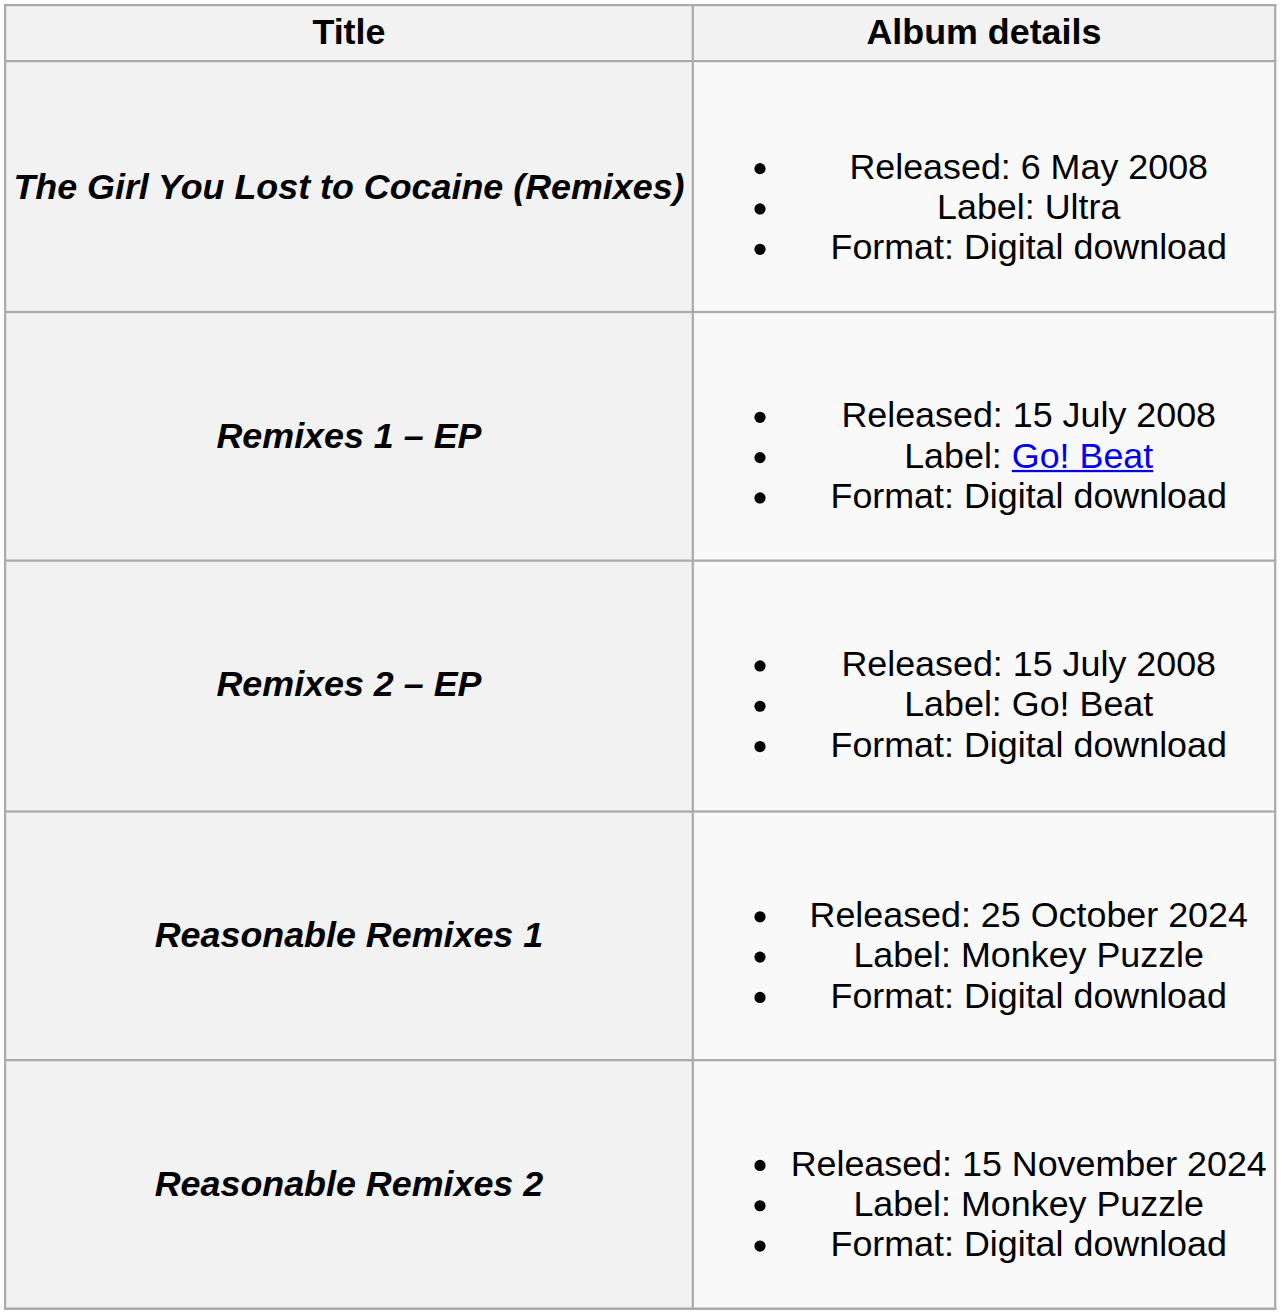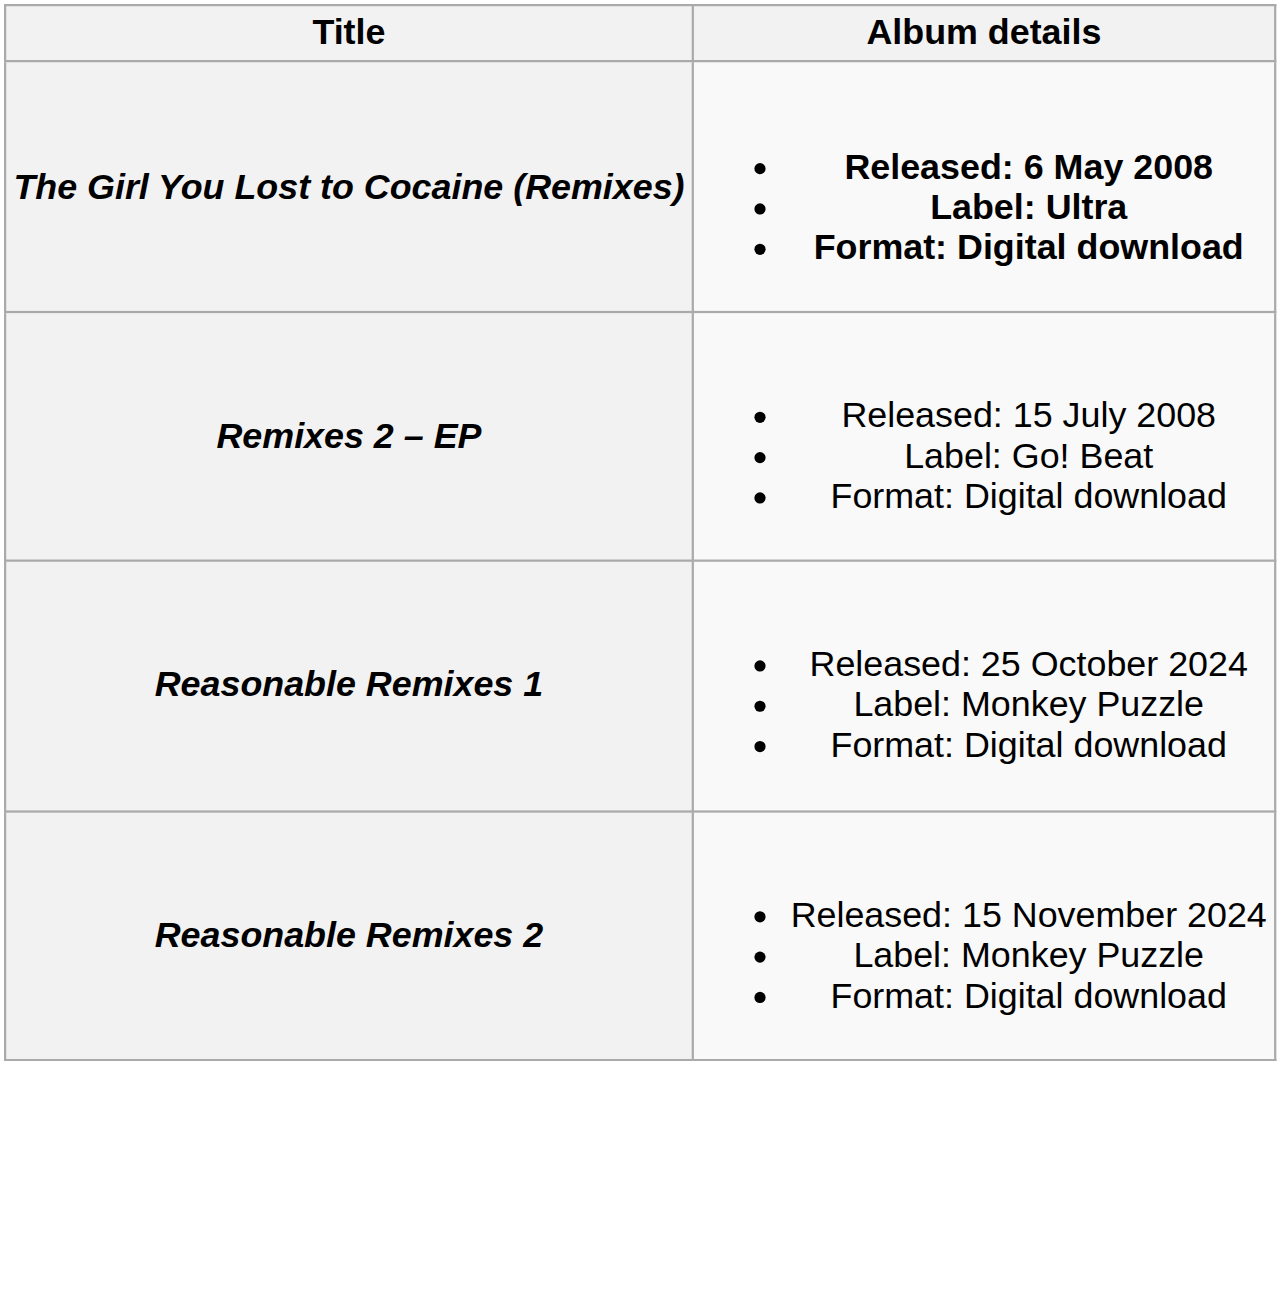The Girl You Lost to Cocaine (Remixes) | Album details: normal -> bold
- row: Remixes 1 – EP | Released: 15 July 2008 Label: Go! Beat Format: Digital download
